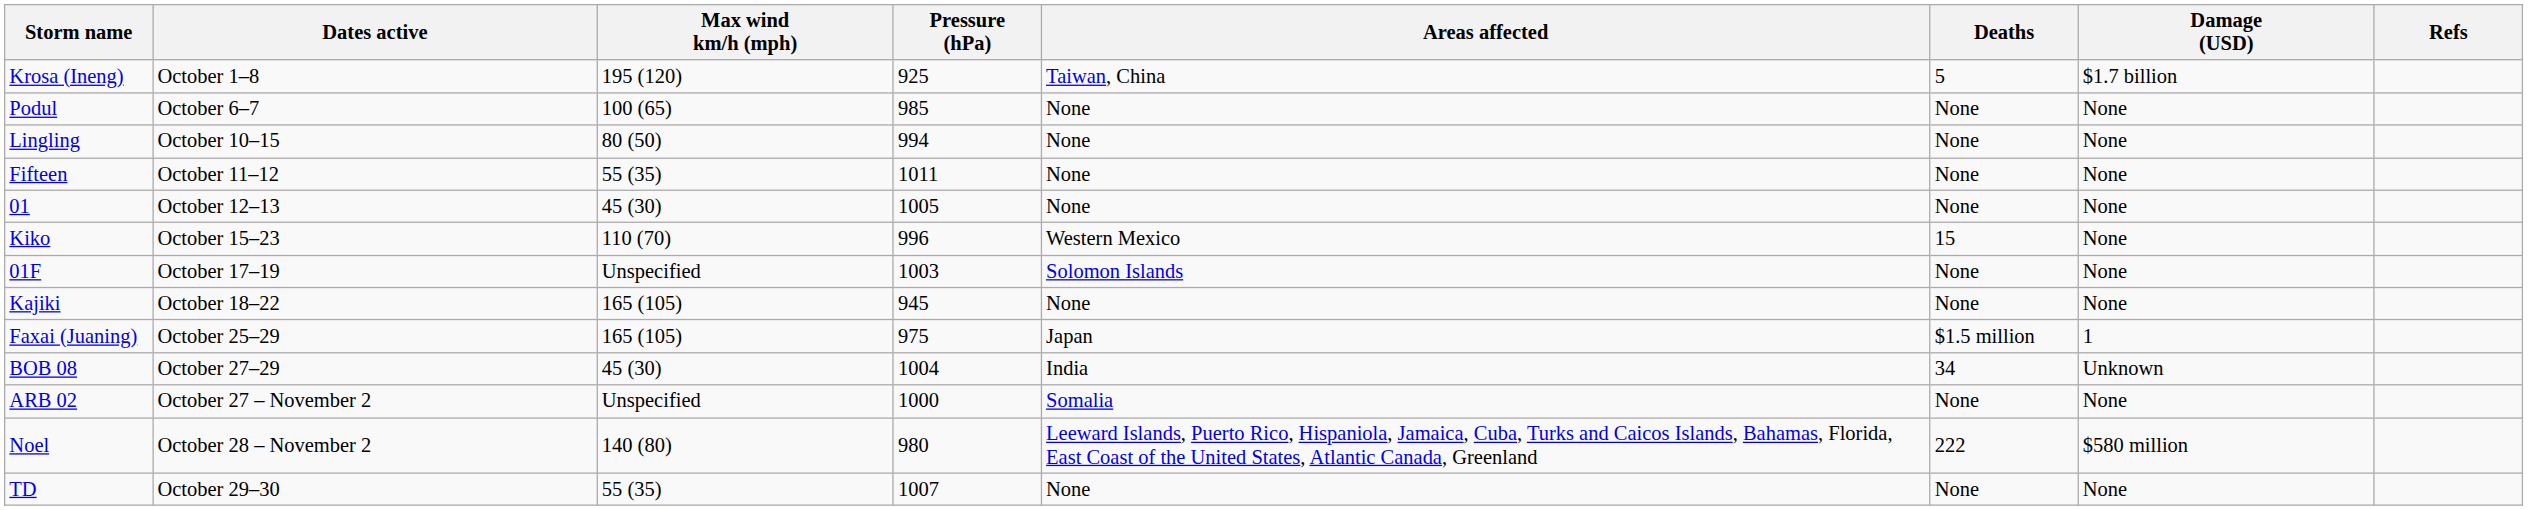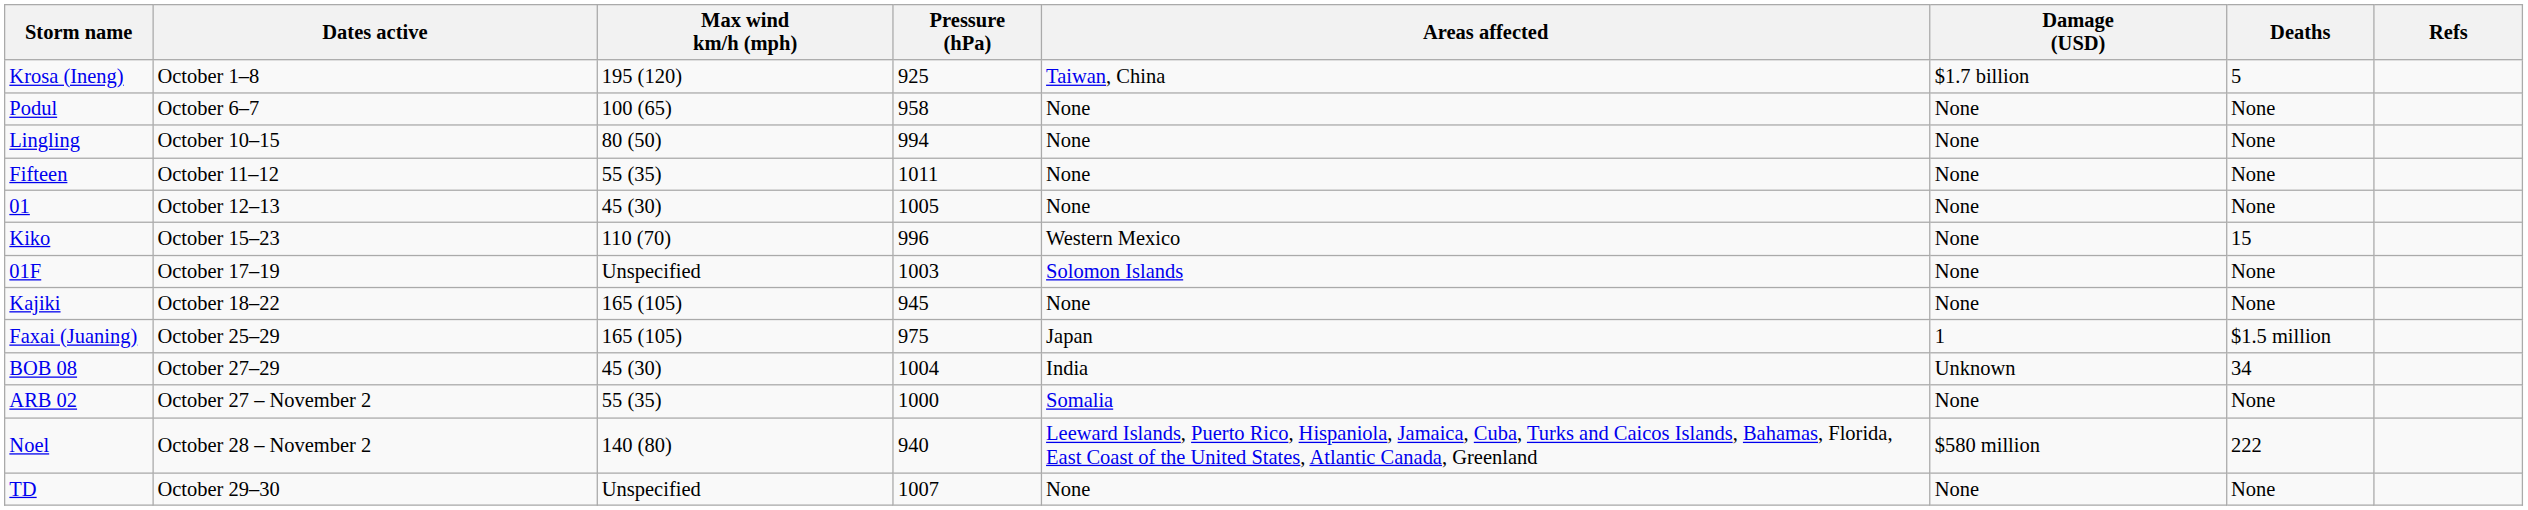columns swapped: Damage (USD) <-> Deaths
Podul | Pressure (hPa): 985 -> 958
ARB 02 | Max wind km/h (mph): Unspecified -> 55 (35)
Noel | Pressure (hPa): 980 -> 940
TD | Max wind km/h (mph): 55 (35) -> Unspecified
